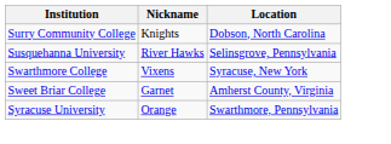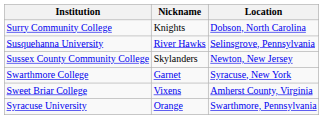+ row: Sussex County Community College | Skylanders | Newton, New Jersey
Swarthmore College | Nickname: Vixens -> Garnet
Sweet Briar College | Nickname: Garnet -> Vixens
